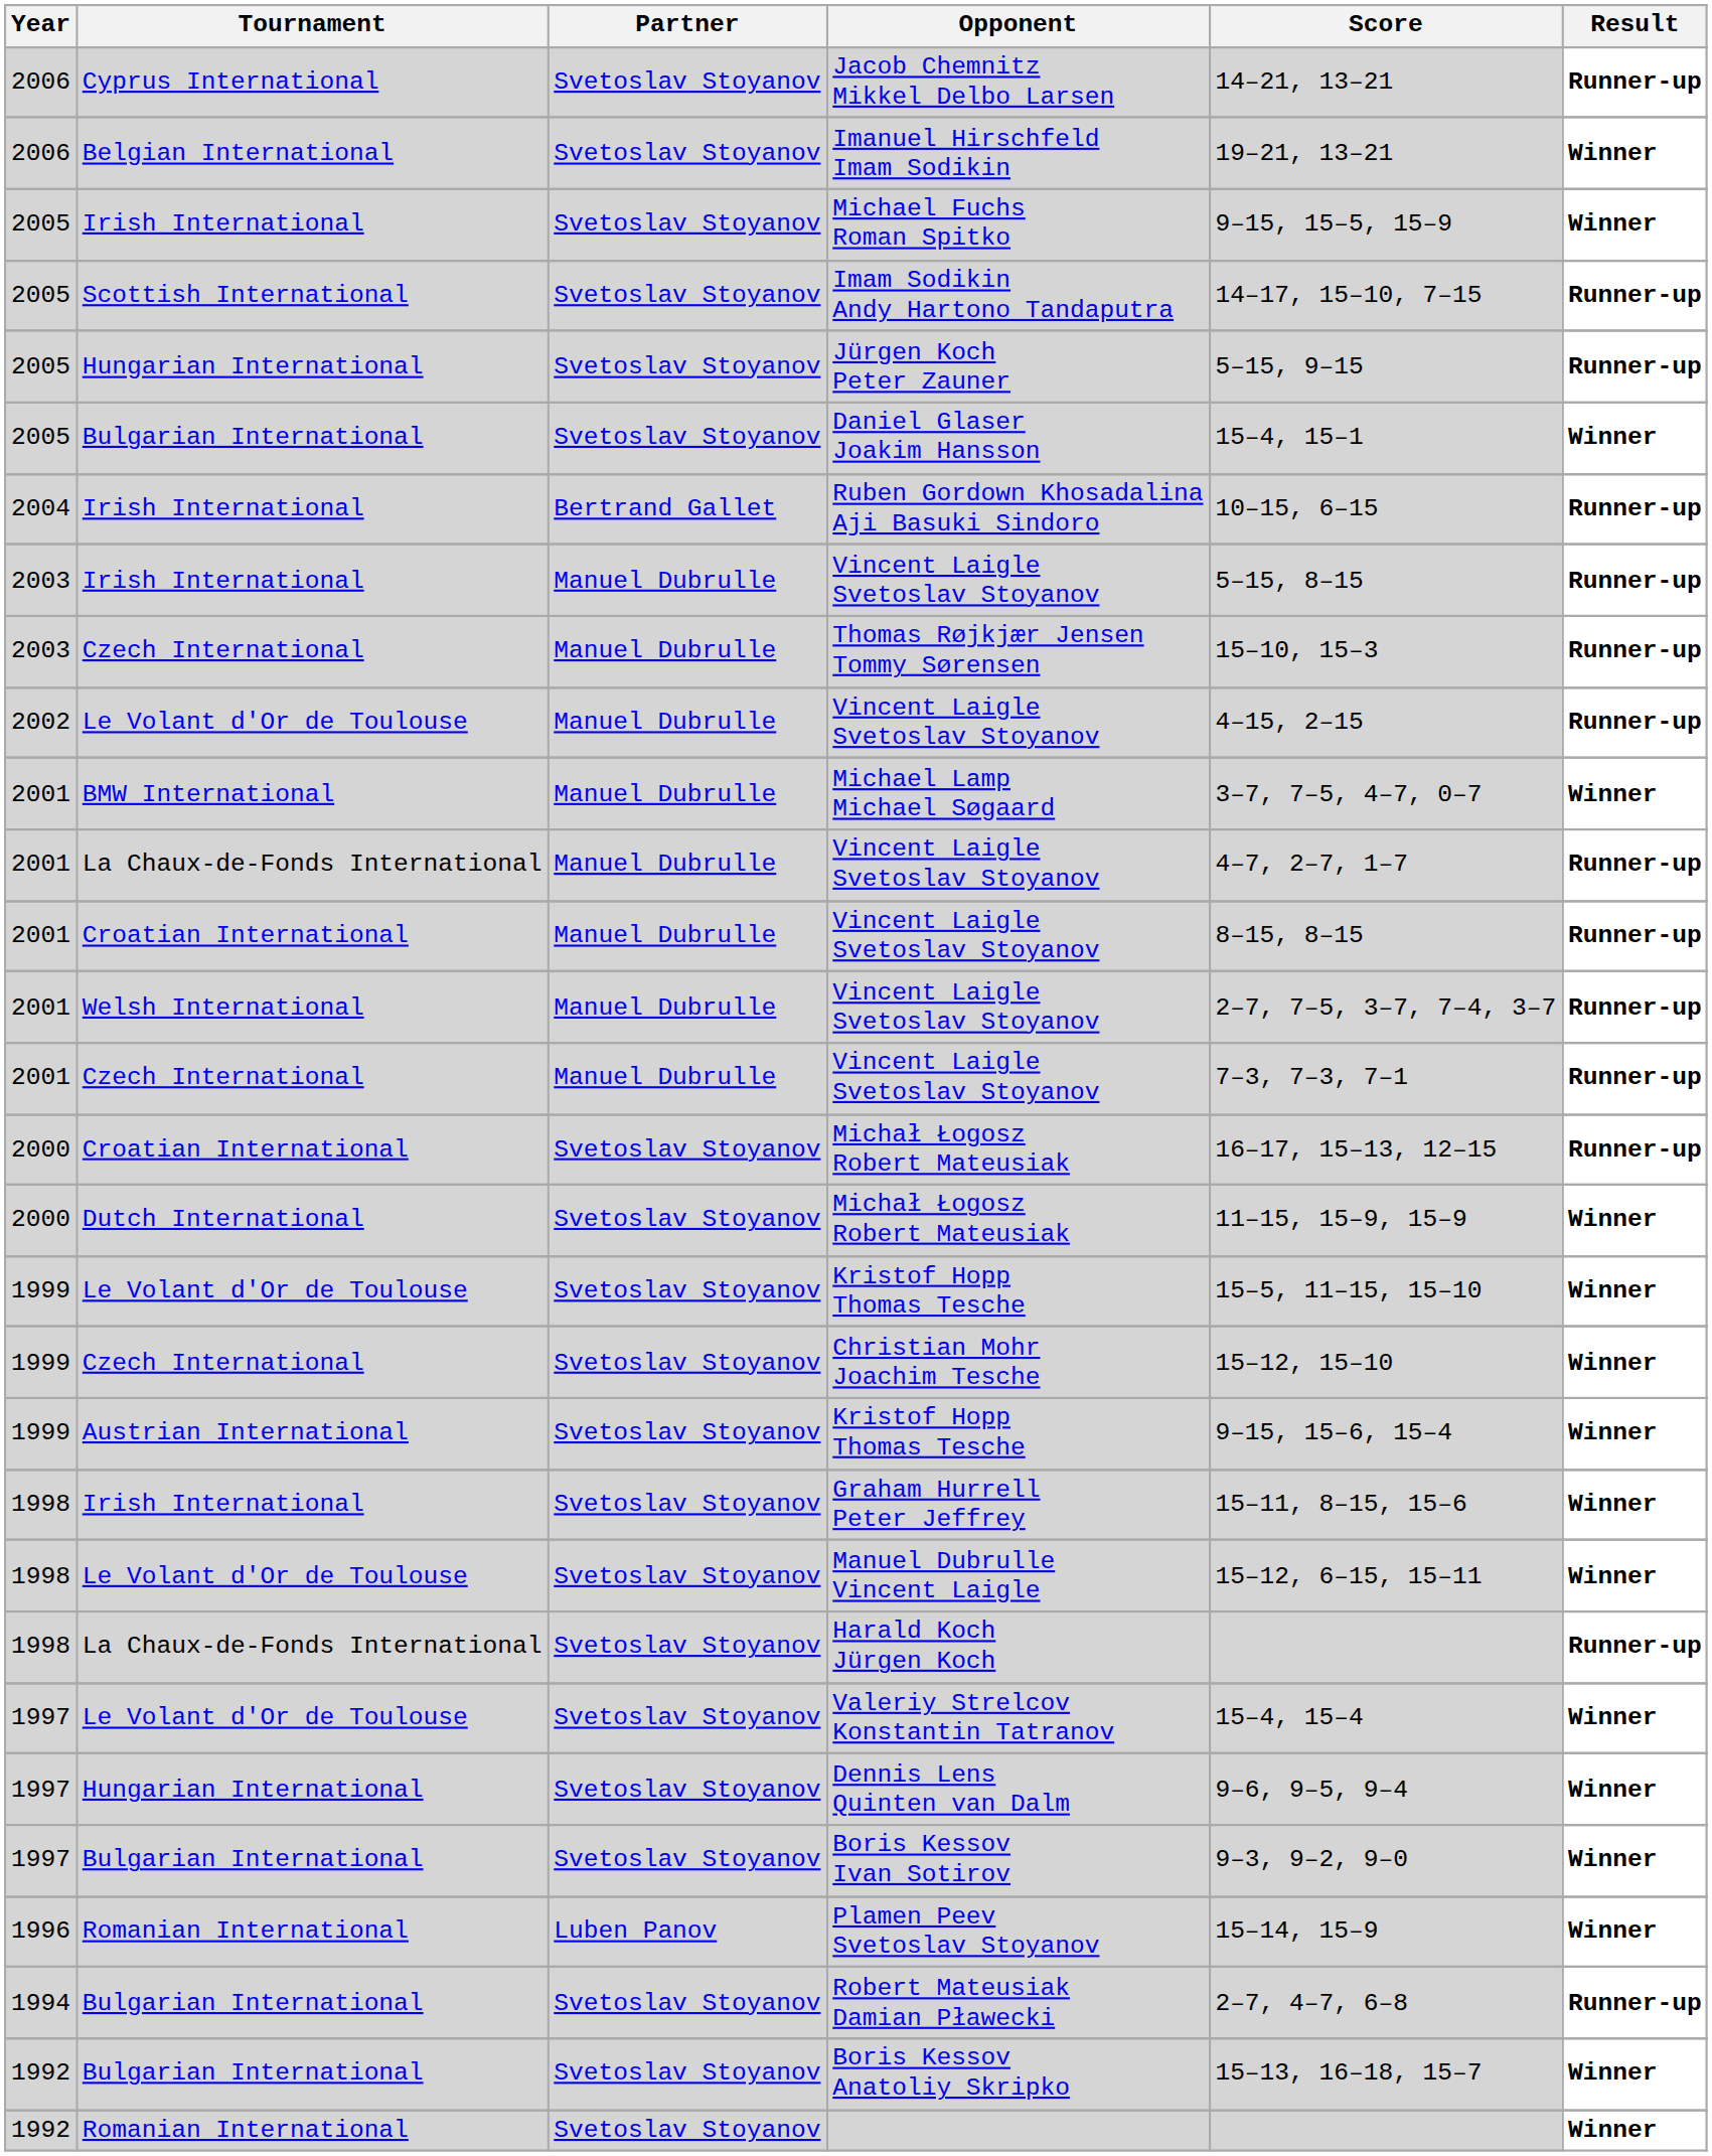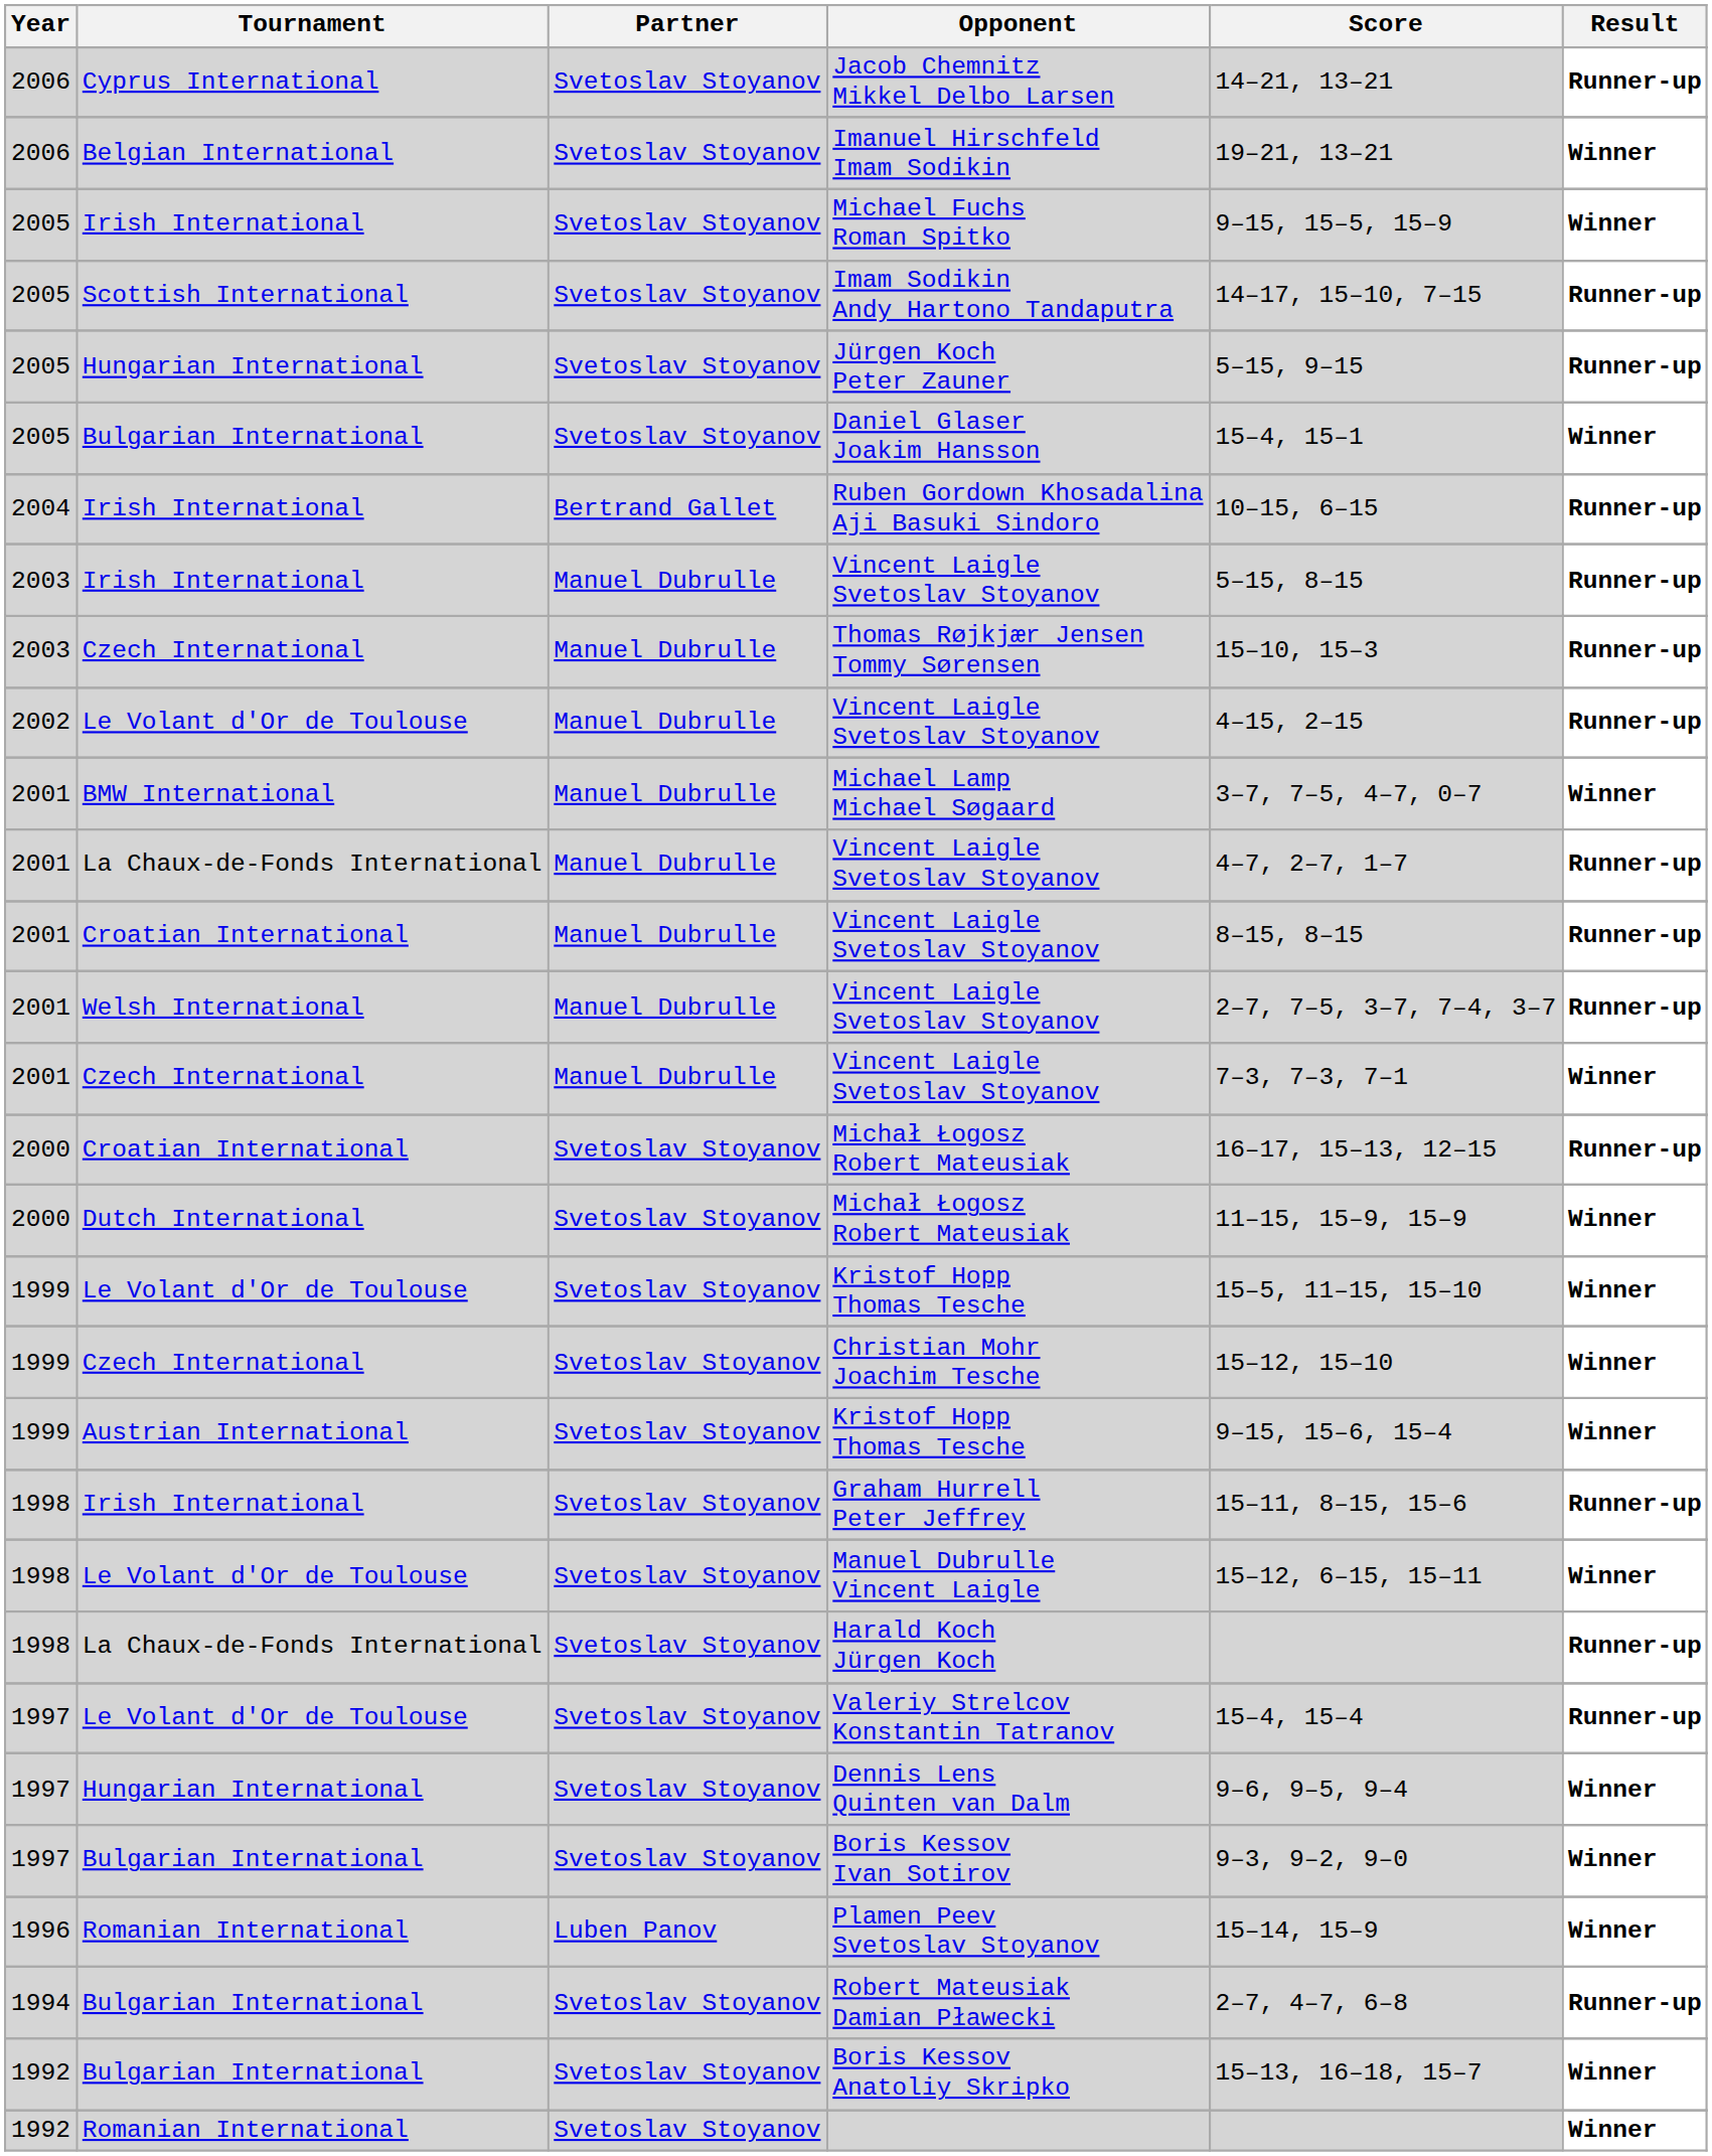Czech International / Vincent Laigle Svetoslav Stoyanov | Result: Runner-up -> Winner
Graham Hurrell Peter Jeffrey | Result: Winner -> Runner-up
Valeriy Strelcov Konstantin Tatranov | Result: Winner -> Runner-up
